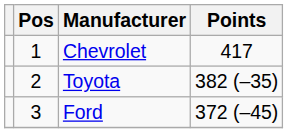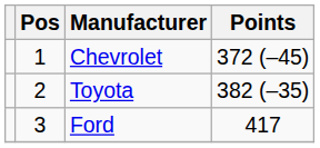Chevrolet | Points: 417 -> 372 (–45)
Ford | Points: 372 (–45) -> 417
